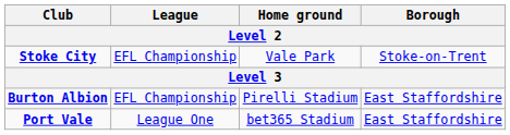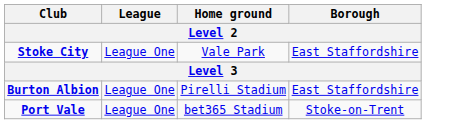Stoke City | League: EFL Championship -> League One
Stoke City | Borough: Stoke-on-Trent -> East Staffordshire
Burton Albion | League: EFL Championship -> League One
Port Vale | Borough: East Staffordshire -> Stoke-on-Trent
